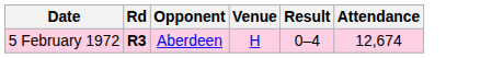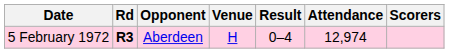+ column: Scorers
5 February 1972 | Attendance: 12,674 -> 12,974
